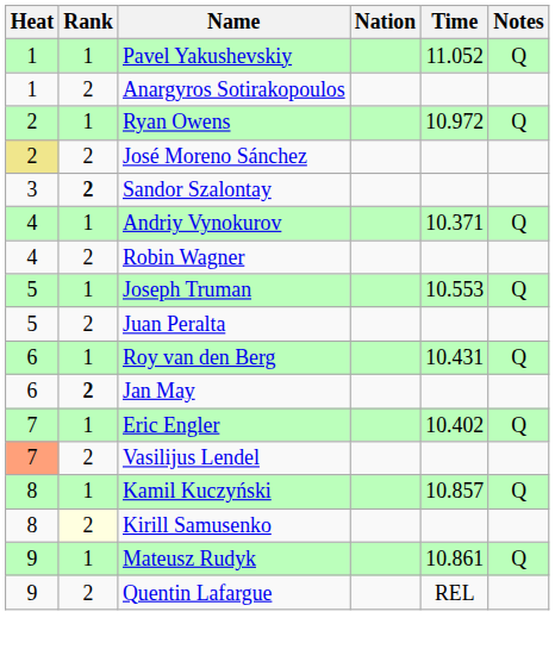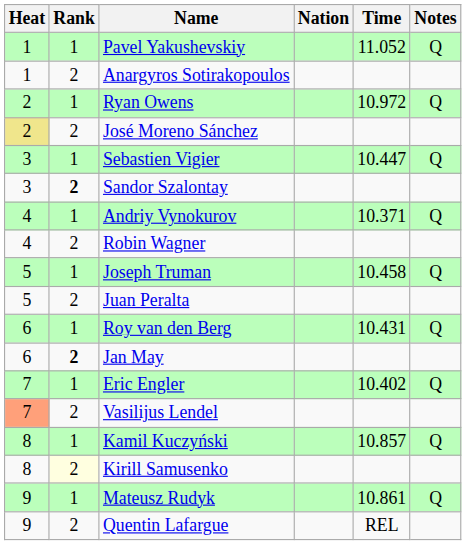+ row: 3 | 1 | Sebastien Vigier | 10.447 | Q
Joseph Truman | Time: 10.553 -> 10.458
